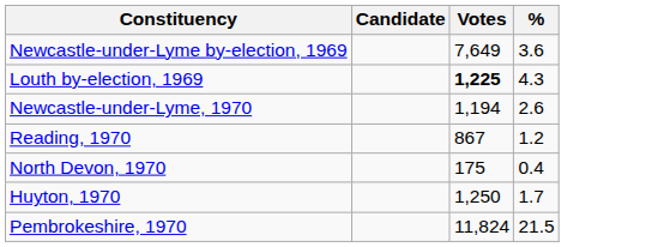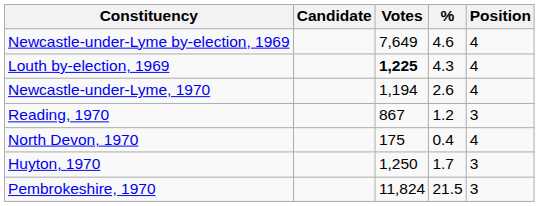+ column: Position | 4 | 4 | 4 | 3 | 4 | 3 | 3
Newcastle-under-Lyme by-election, 1969 | %: 3.6 -> 4.6
